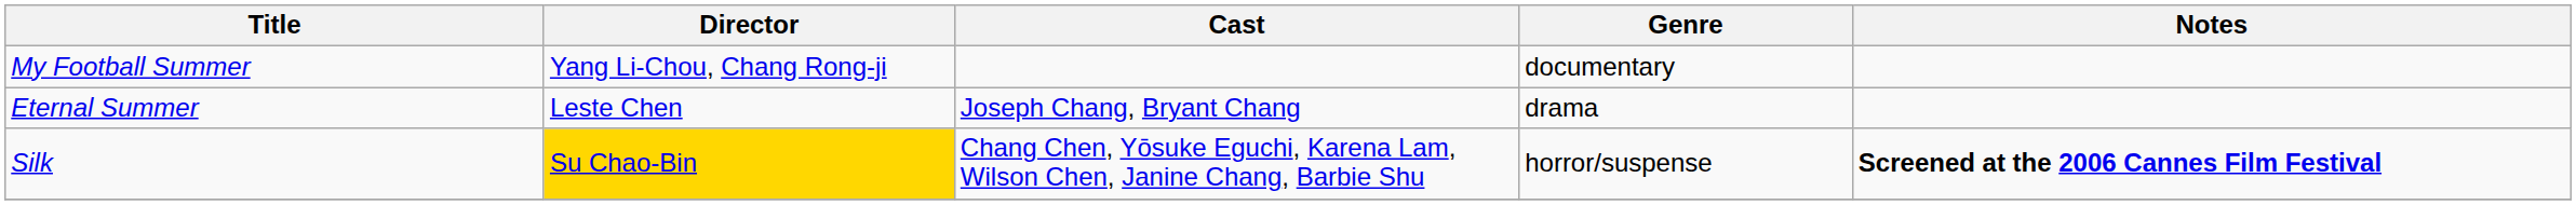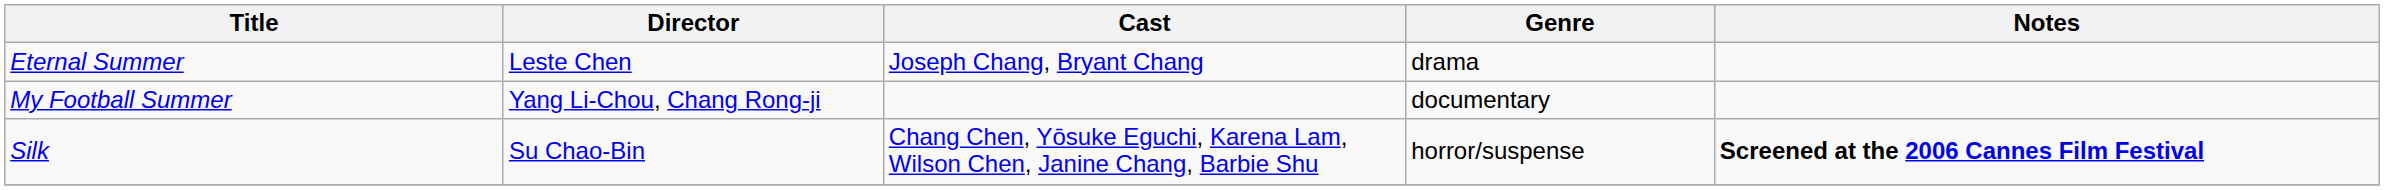rows swapped: Eternal Summer <-> My Football Summer
Silk | Director: gold background -> no background
